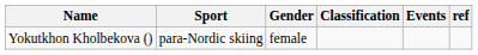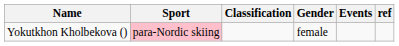columns swapped: Gender <-> Classification
Yokutkhon Kholbekova () | Sport: no background -> pink background
